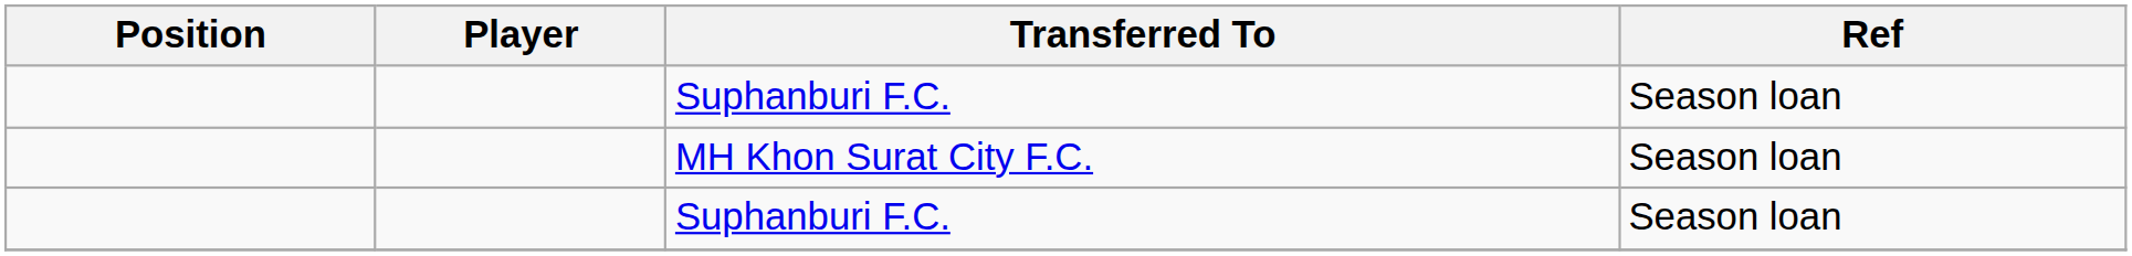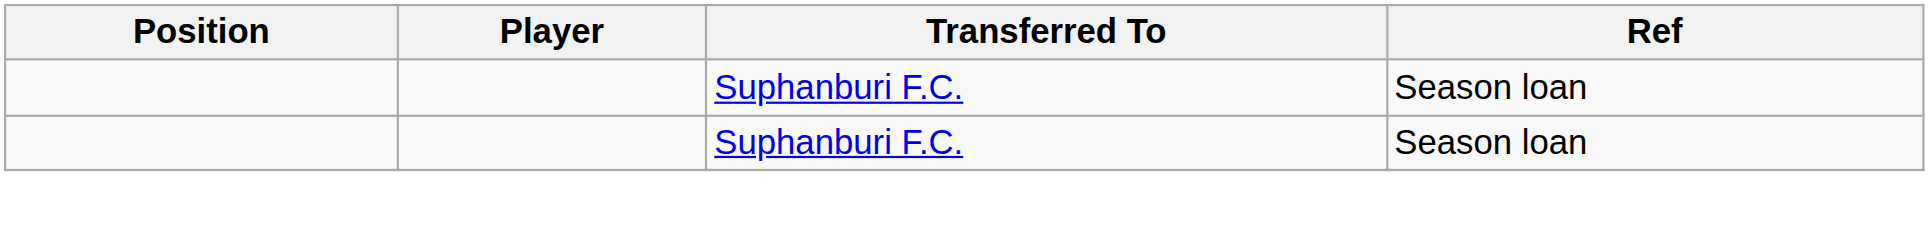- row: MH Khon Surat City F.C. | Season loan
